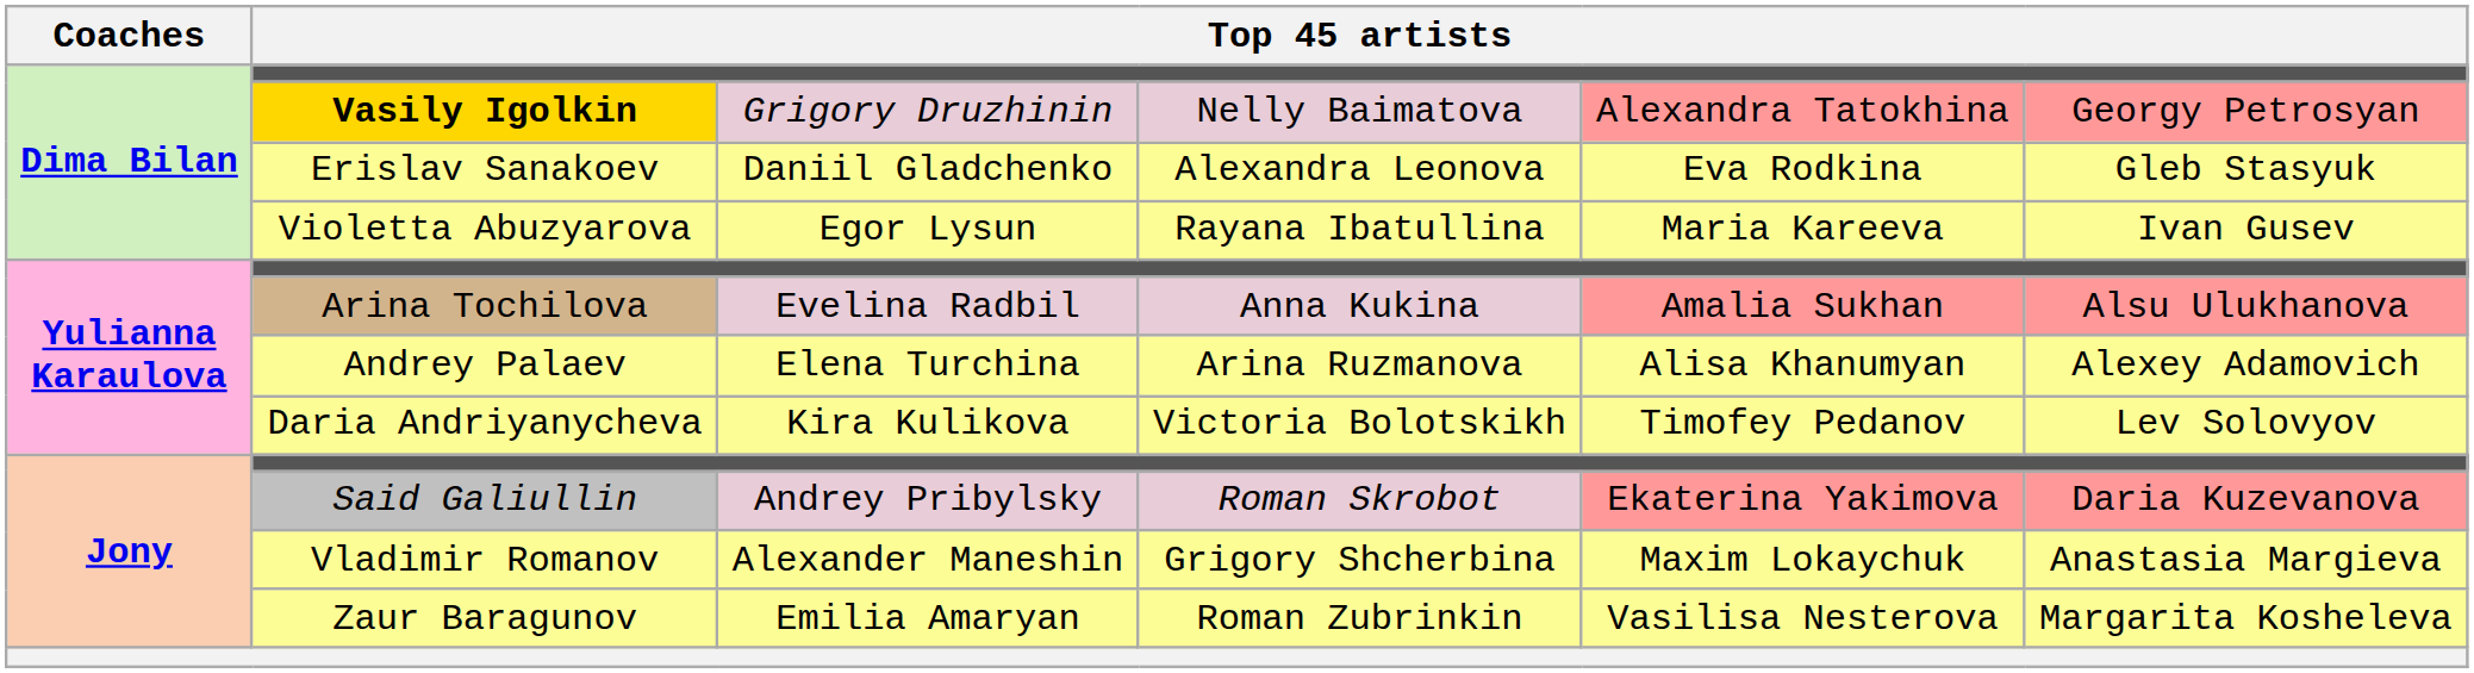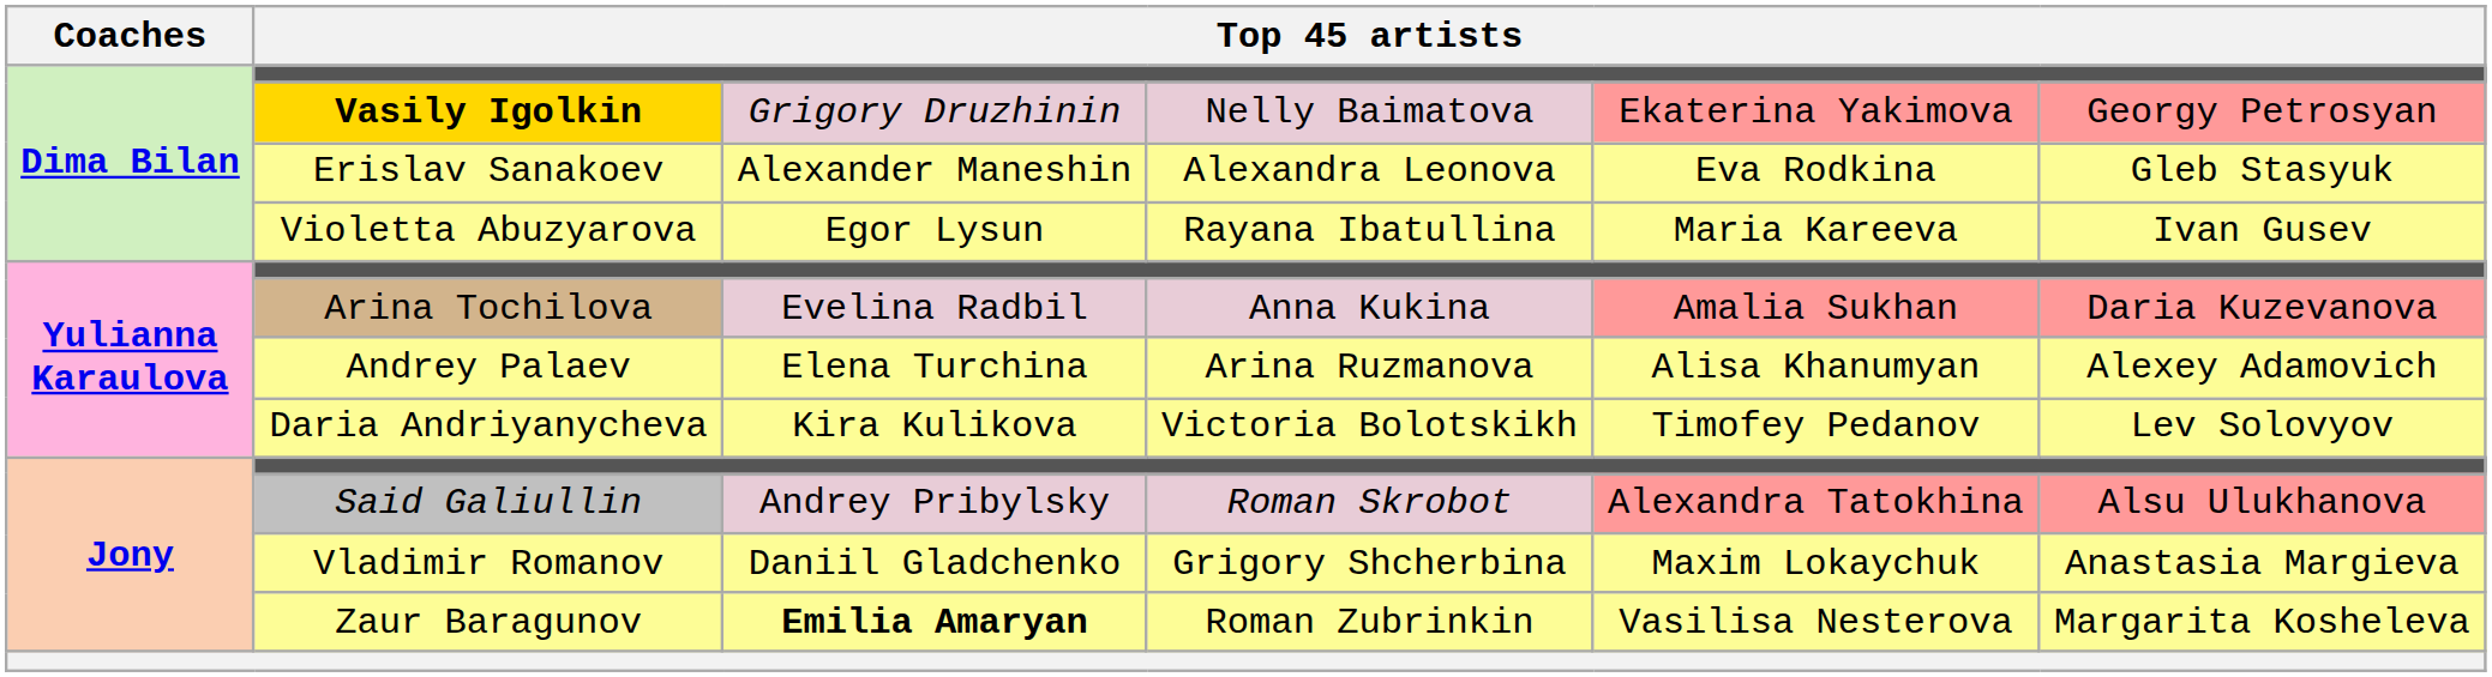Vasily Igolkin | column 5: Alexandra Tatokhina -> Ekaterina Yakimova
Erislav Sanakoev | column 3: Daniil Gladchenko -> Alexander Maneshin
Arina Tochilova | column 6: Alsu Ulukhanova -> Daria Kuzevanova
Said Galiullin | column 5: Ekaterina Yakimova -> Alexandra Tatokhina
Said Galiullin | column 6: Daria Kuzevanova -> Alsu Ulukhanova
Vladimir Romanov | column 3: Alexander Maneshin -> Daniil Gladchenko
Zaur Baragunov | column 3: normal -> bold
